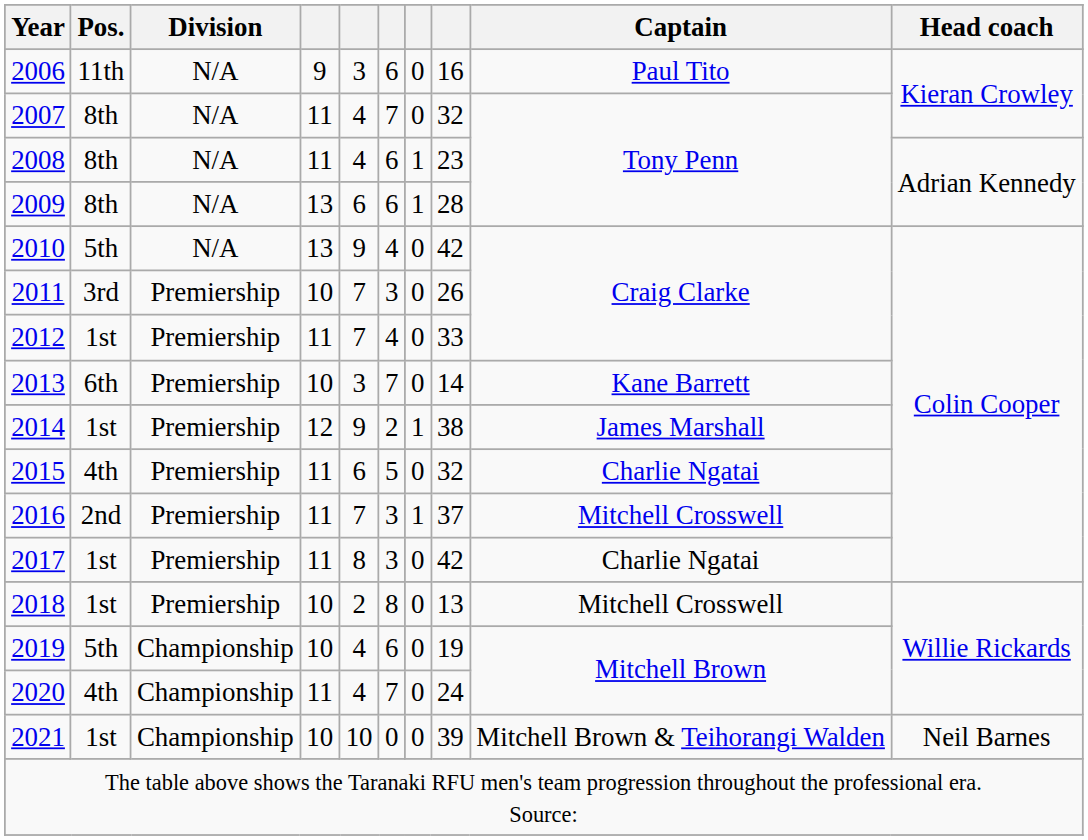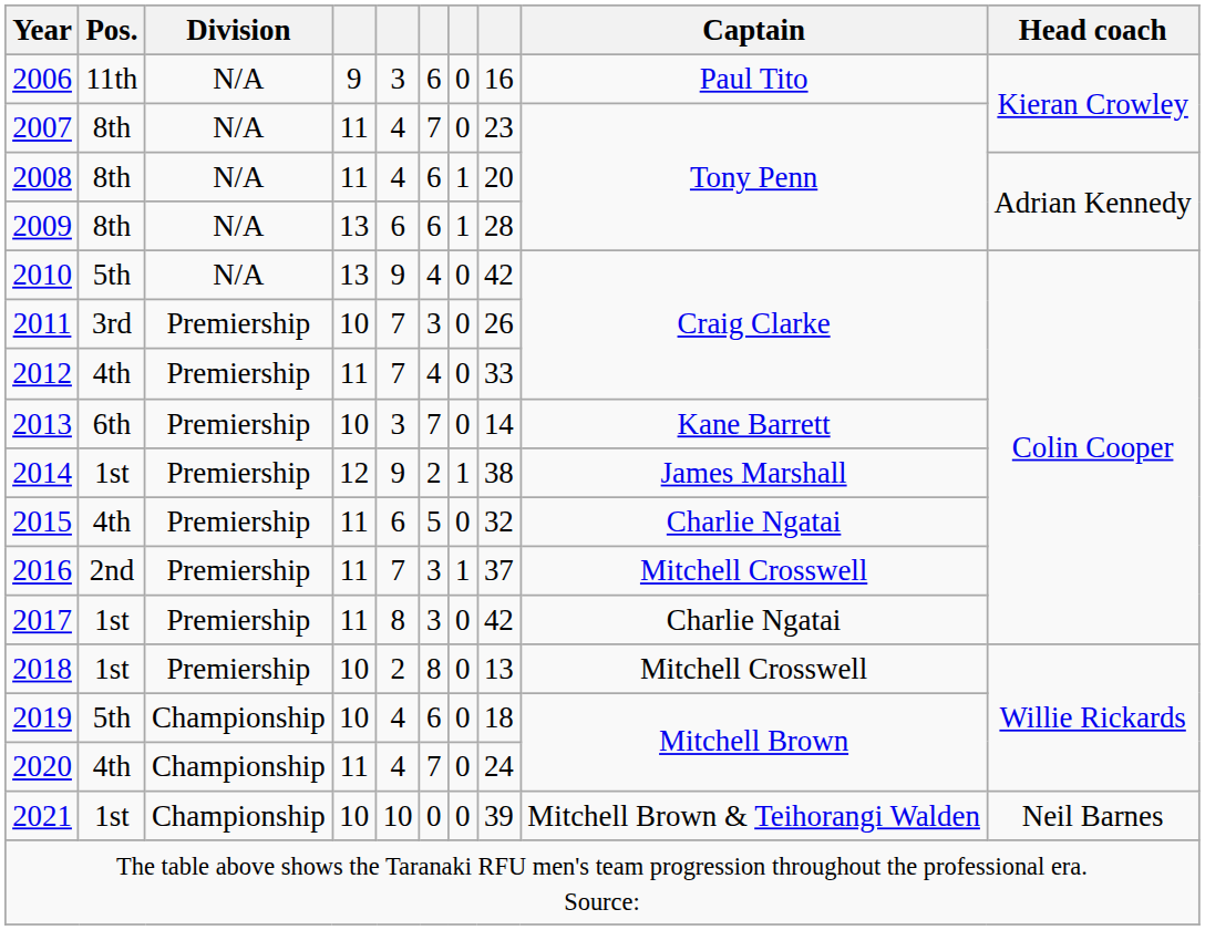2007 | column 8: 32 -> 23
2008 | column 8: 23 -> 20
2012 | Pos.: 1st -> 4th
2019 | column 8: 19 -> 18
